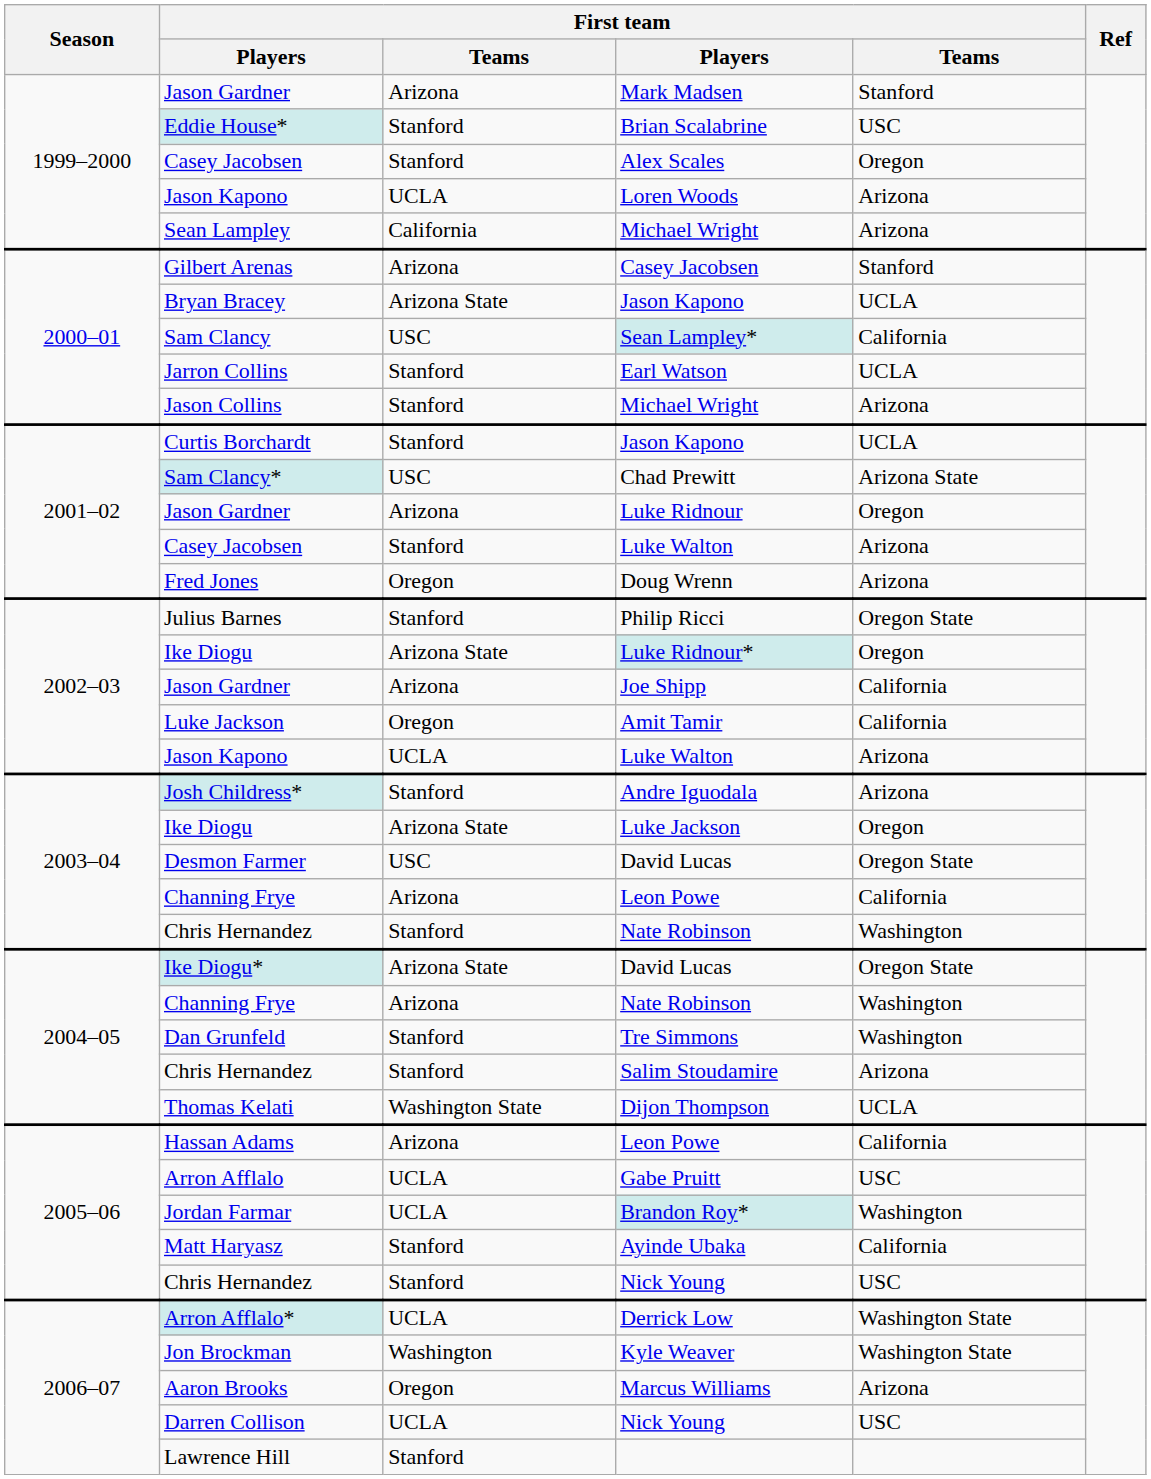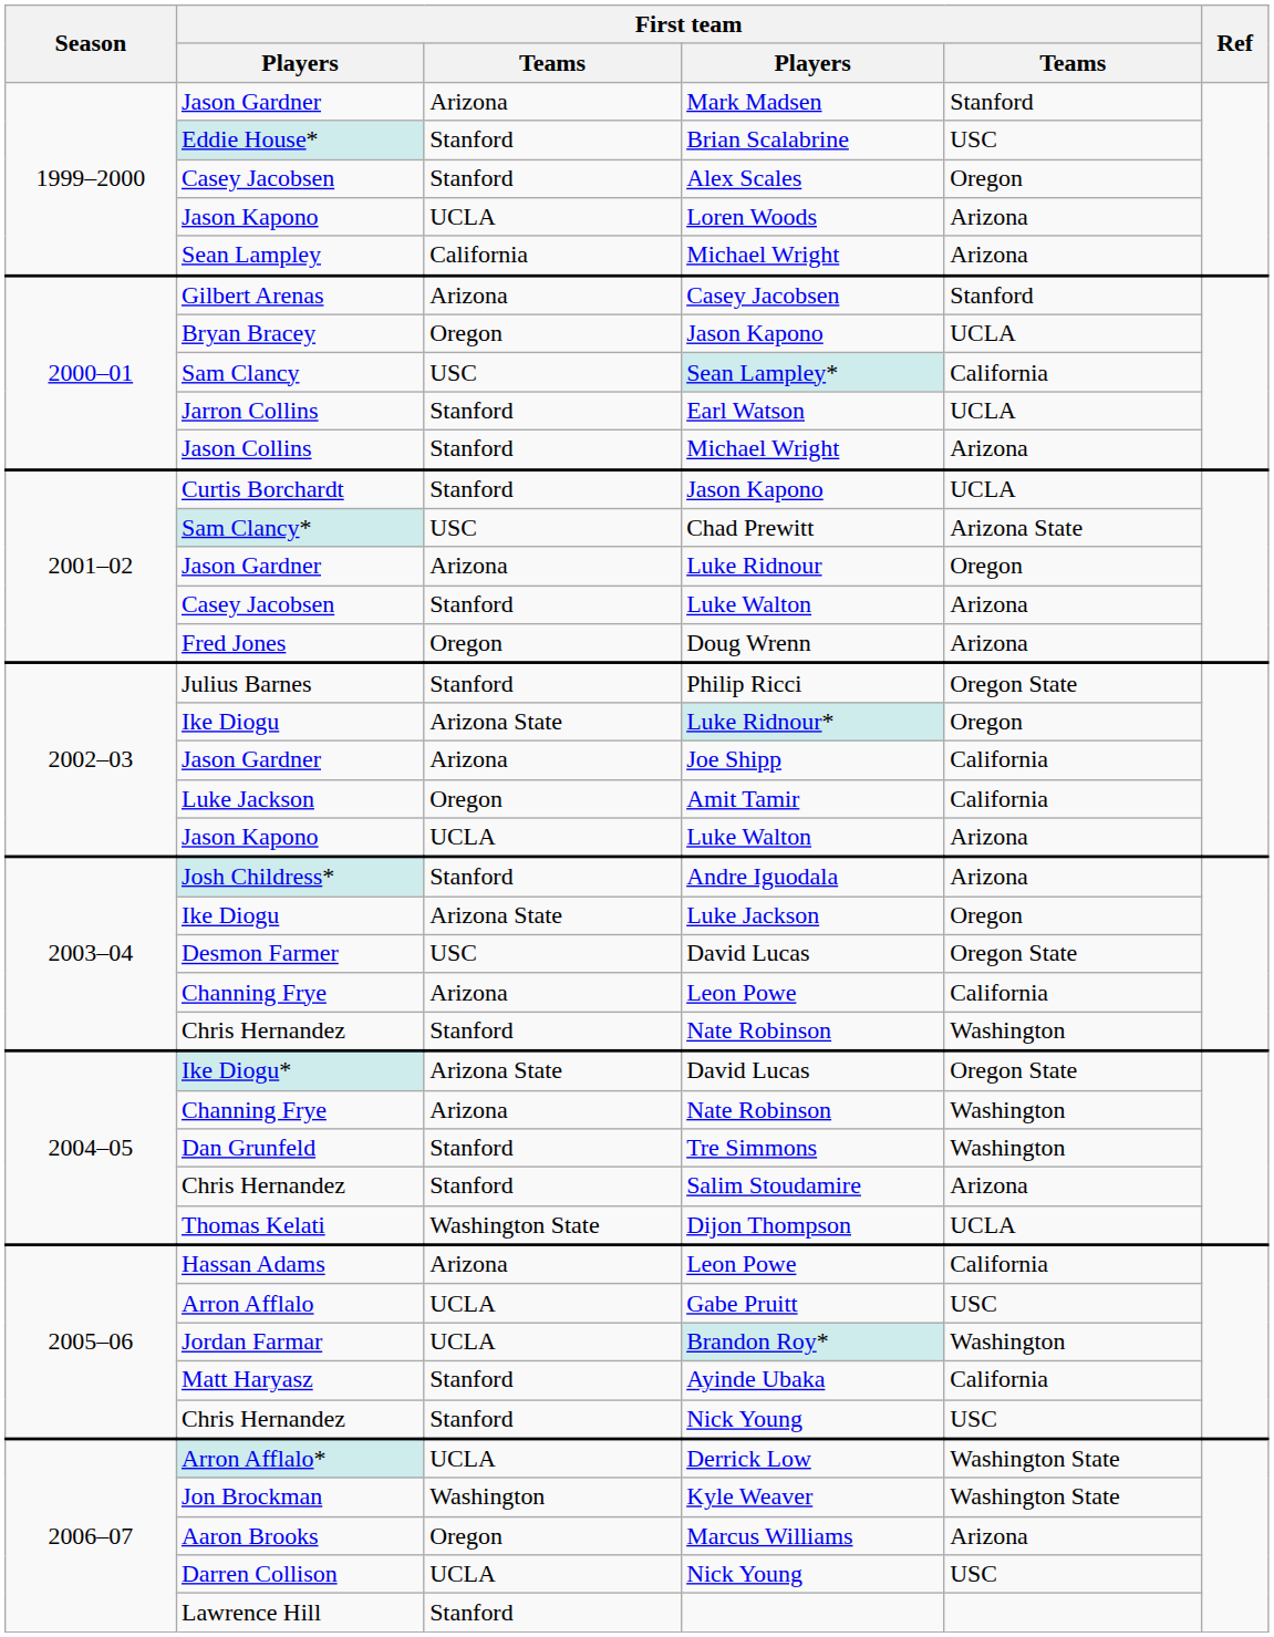Bryan Bracey / Jason Kapono | column 3: Arizona State -> Oregon
